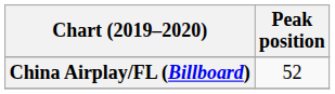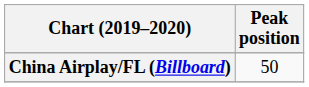China Airplay/FL (Billboard) | Peak position: 52 -> 50
